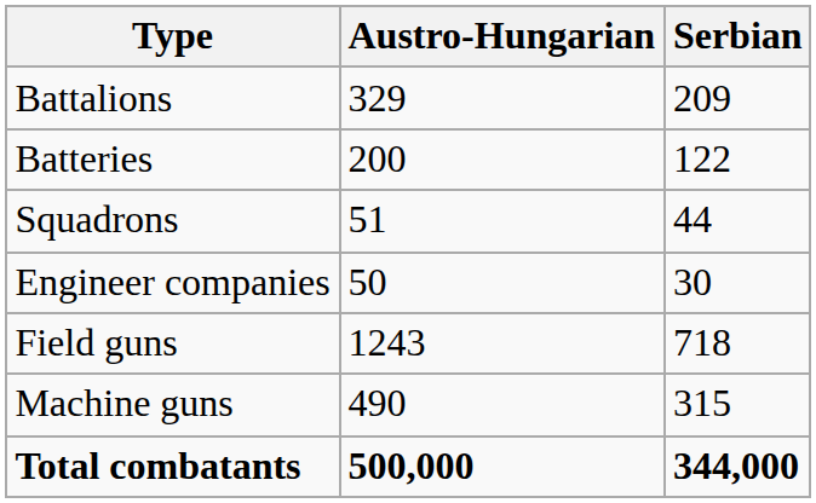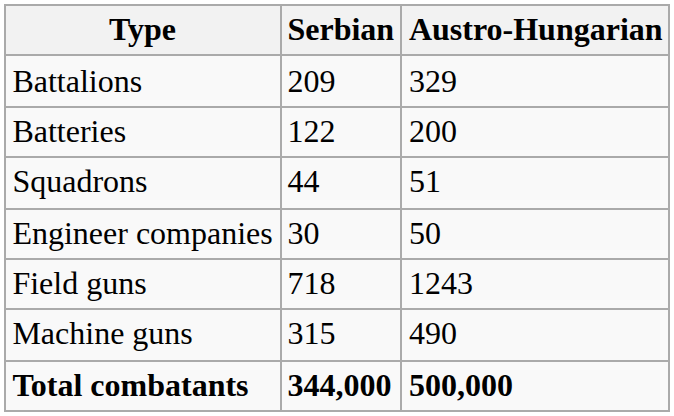columns swapped: Austro-Hungarian <-> Serbian
